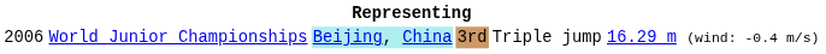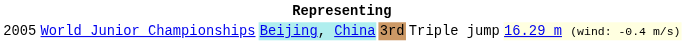World Junior Championships | column 1: 2006 -> 2005
World Junior Championships | column 6: no background -> lightyellow background
